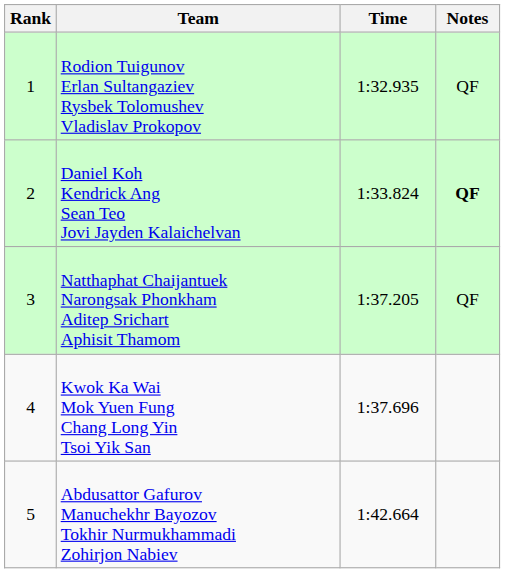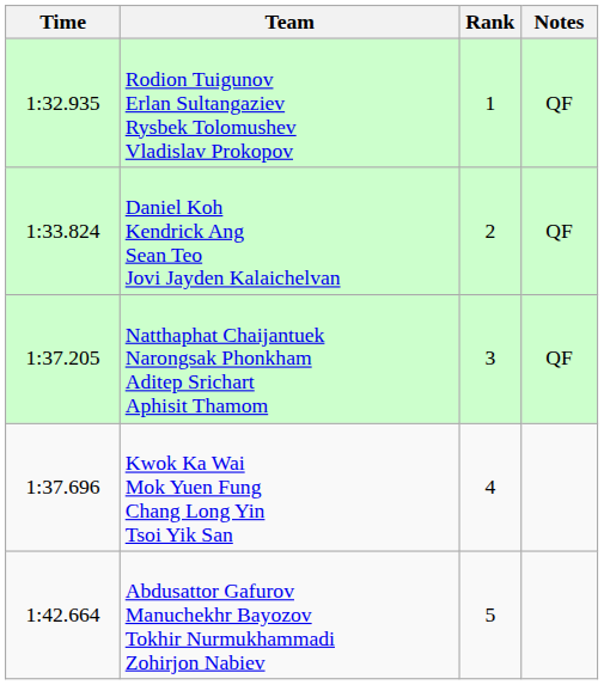columns swapped: Rank <-> Time
Daniel Koh Kendrick Ang Sean Teo Jovi Jayden Kalaichelvan | Notes: bold -> normal
